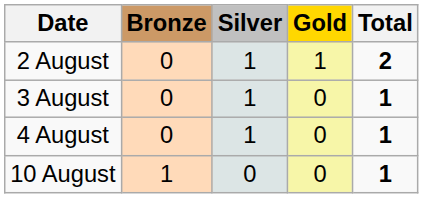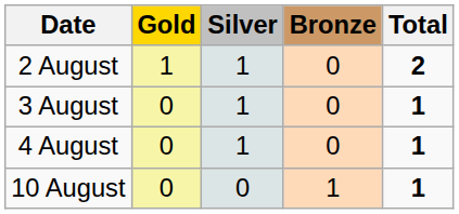columns swapped: Gold <-> Bronze
